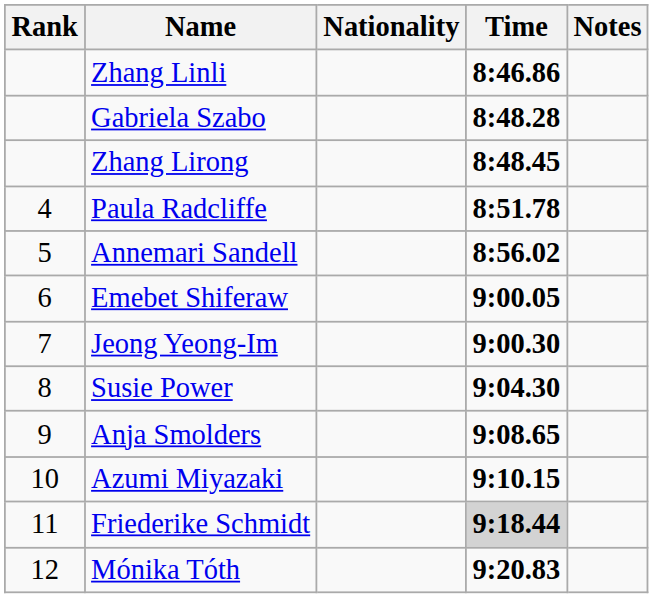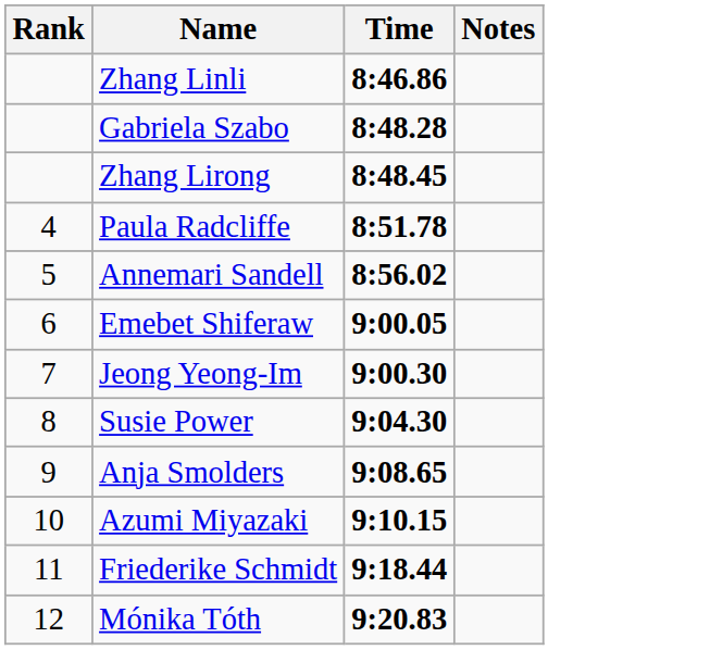- column: Nationality
Friederike Schmidt | Time: lightgrey background -> no background
